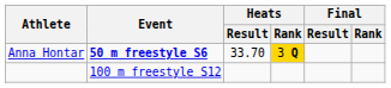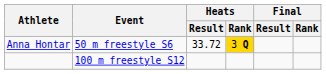Anna Hontar | Event: bold -> normal
Anna Hontar | Heats / Result: 33.70 -> 33.72
